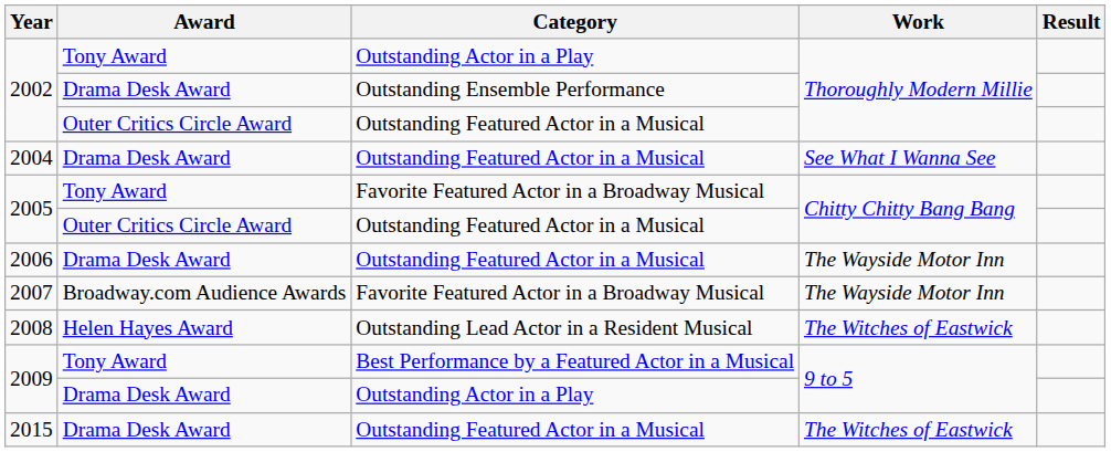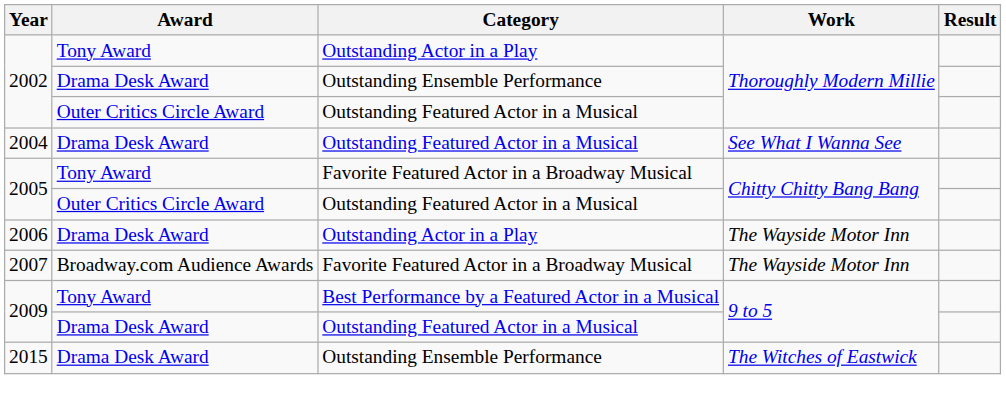2006 | Category: Outstanding Featured Actor in a Musical -> Outstanding Actor in a Play
- row: 2008 | Helen Hayes Award | Outstanding Lead Actor in a Resident Musical | The Witches of Eastwick
2009 / Drama Desk Award | Category: Outstanding Actor in a Play -> Outstanding Featured Actor in a Musical
2015 | Category: Outstanding Featured Actor in a Musical -> Outstanding Ensemble Performance
